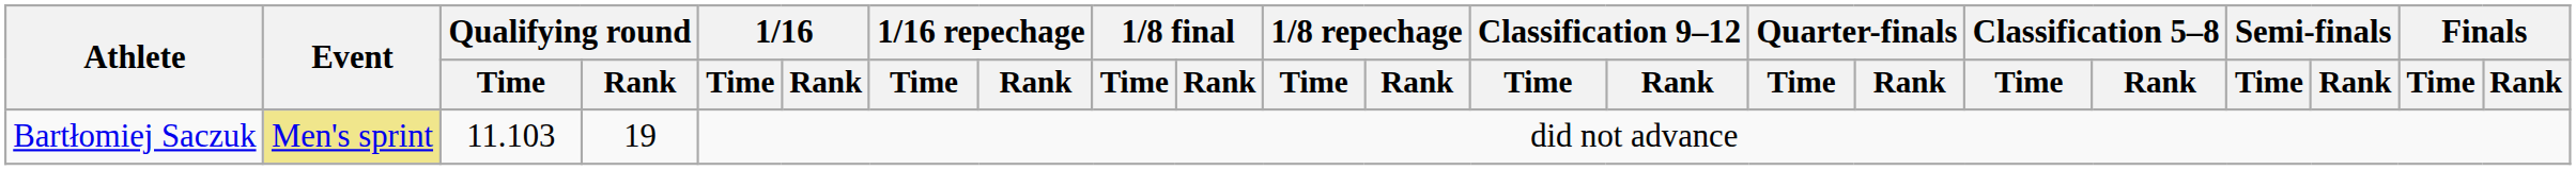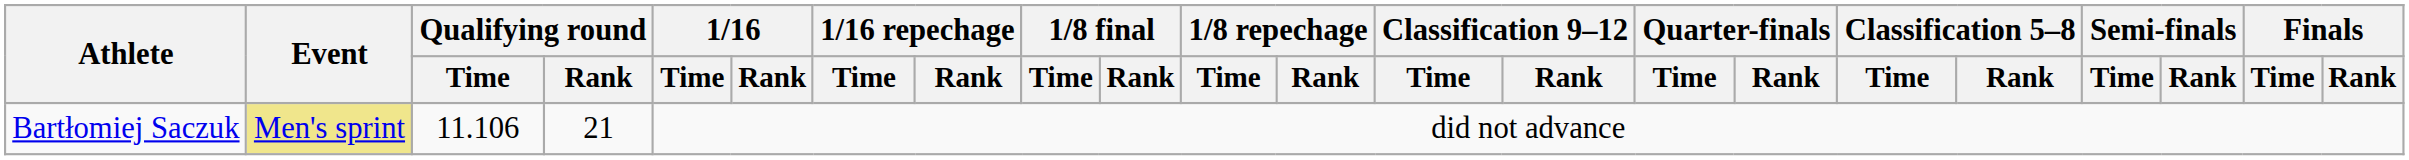Bartłomiej Saczuk | Qualifying round / Time: 11.103 -> 11.106
Bartłomiej Saczuk | Qualifying round / Rank: 19 -> 21
